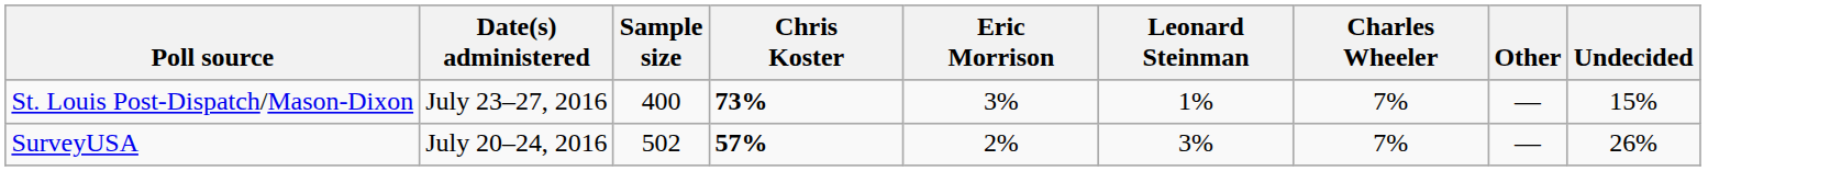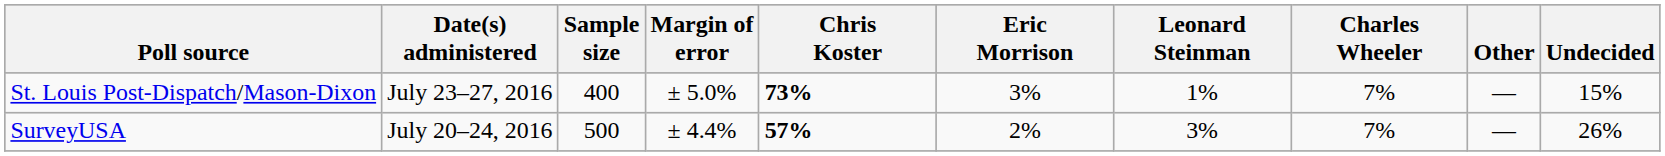+ column: Margin of error | ± 5.0% | ± 4.4%
SurveyUSA | Sample size: 502 -> 500
